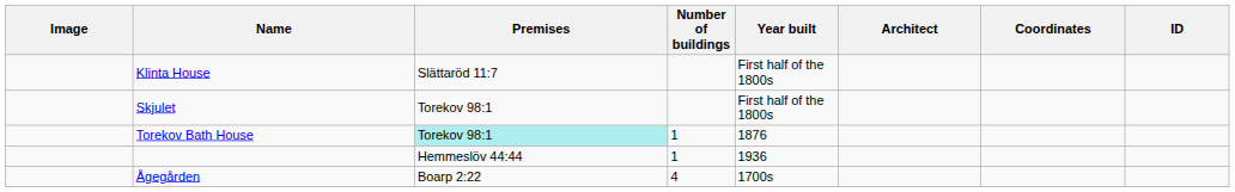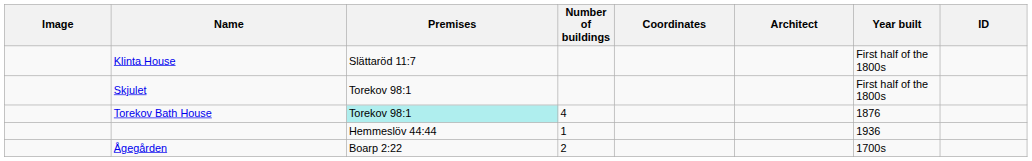columns swapped: Year built <-> Coordinates
Torekov Bath House | Number of buildings: 1 -> 4
Ågegården | Number of buildings: 4 -> 2
